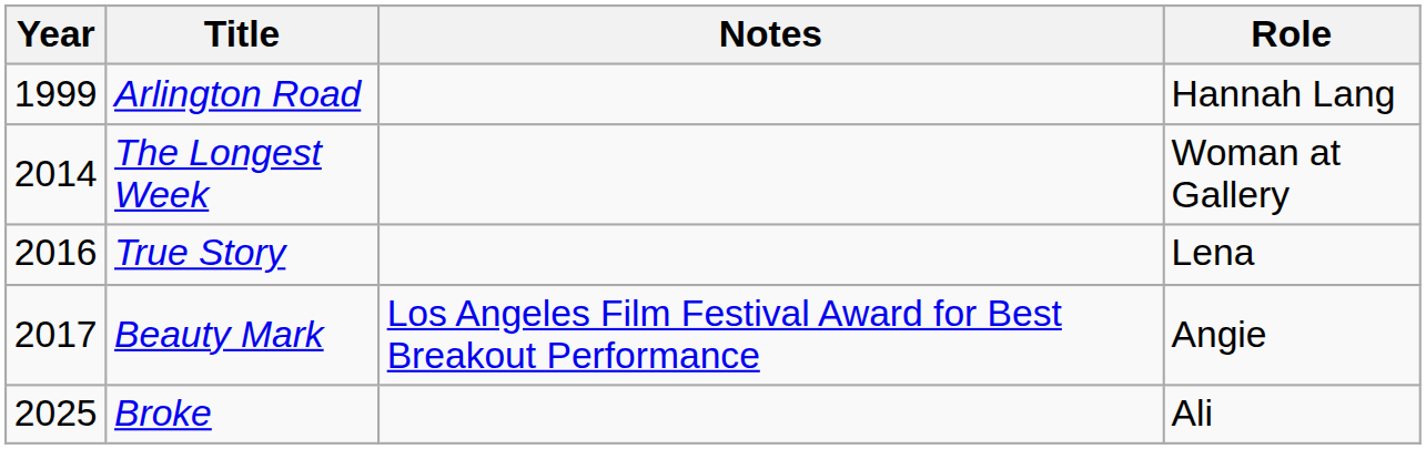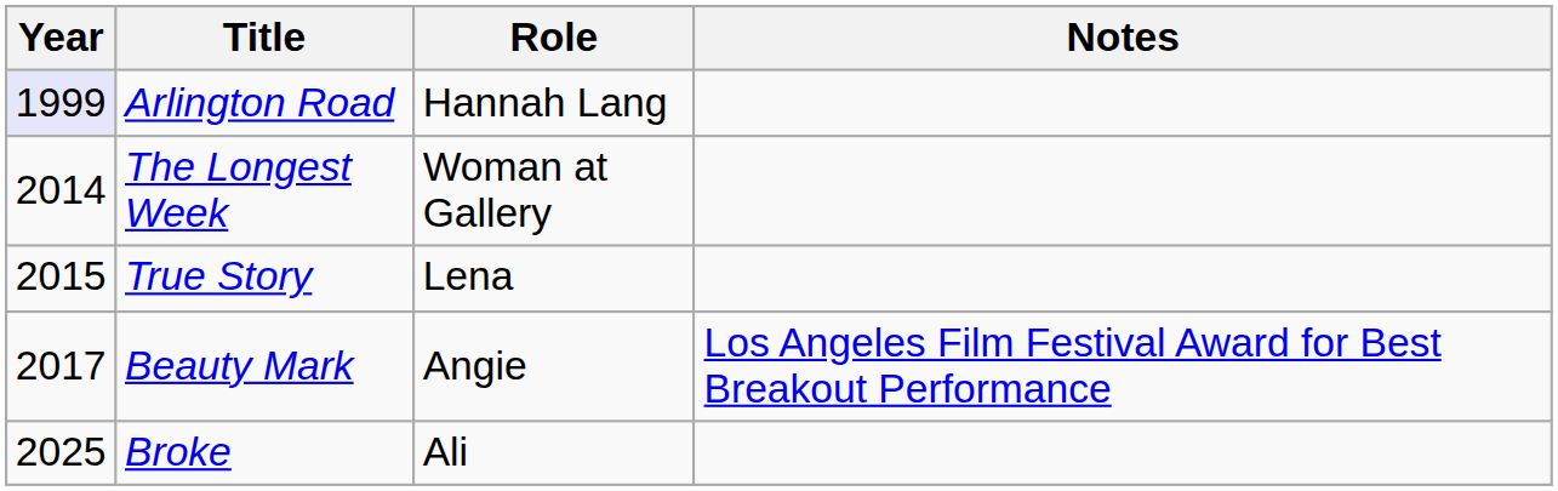columns swapped: Role <-> Notes
Arlington Road | Year: no background -> lavender background
True Story | Year: 2016 -> 2015
